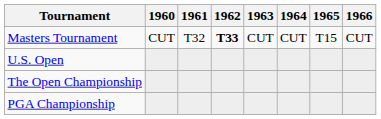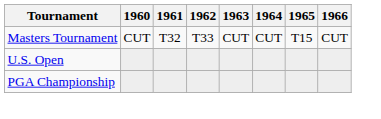Masters Tournament | 1962: bold -> normal
- row: The Open Championship
